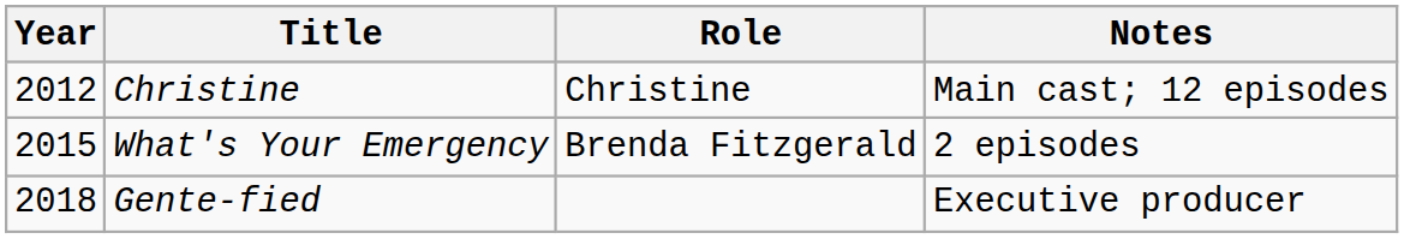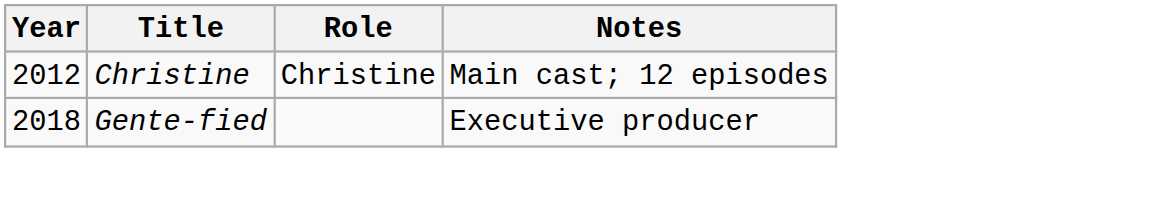- row: 2015 | What's Your Emergency | Brenda Fitzgerald | 2 episodes
